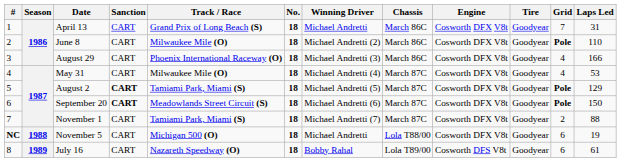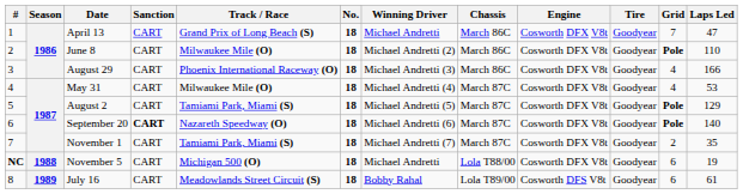April 13 | Laps Led: 31 -> 47
August 2 | Sanction: bold -> normal
September 20 | Track / Race: Meadowlands Street Circuit (S) -> Nazareth Speedway (O)
September 20 | Laps Led: 150 -> 140
November 1 | Laps Led: 88 -> 35
July 16 | Track / Race: Nazareth Speedway (O) -> Meadowlands Street Circuit (S)
